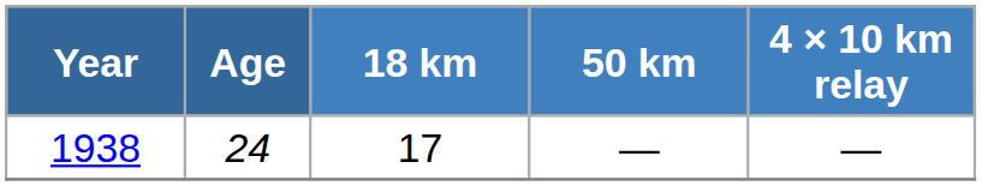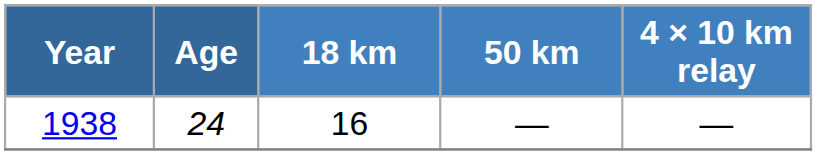1938 | 18 km: 17 -> 16
